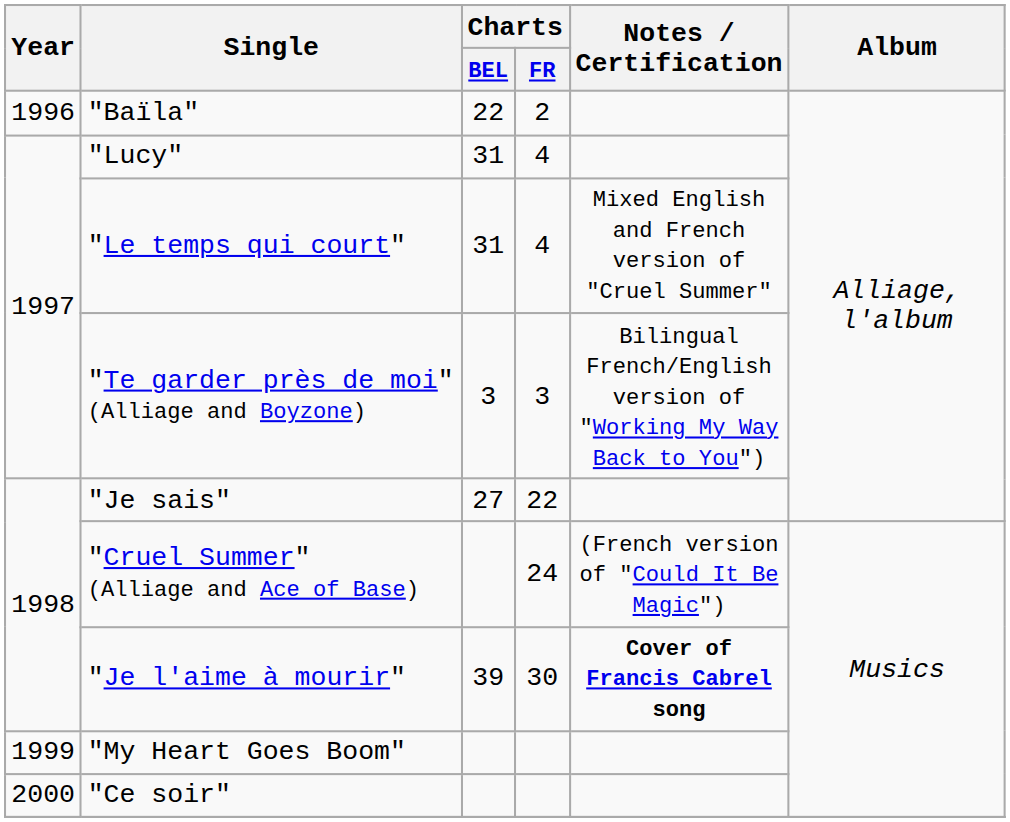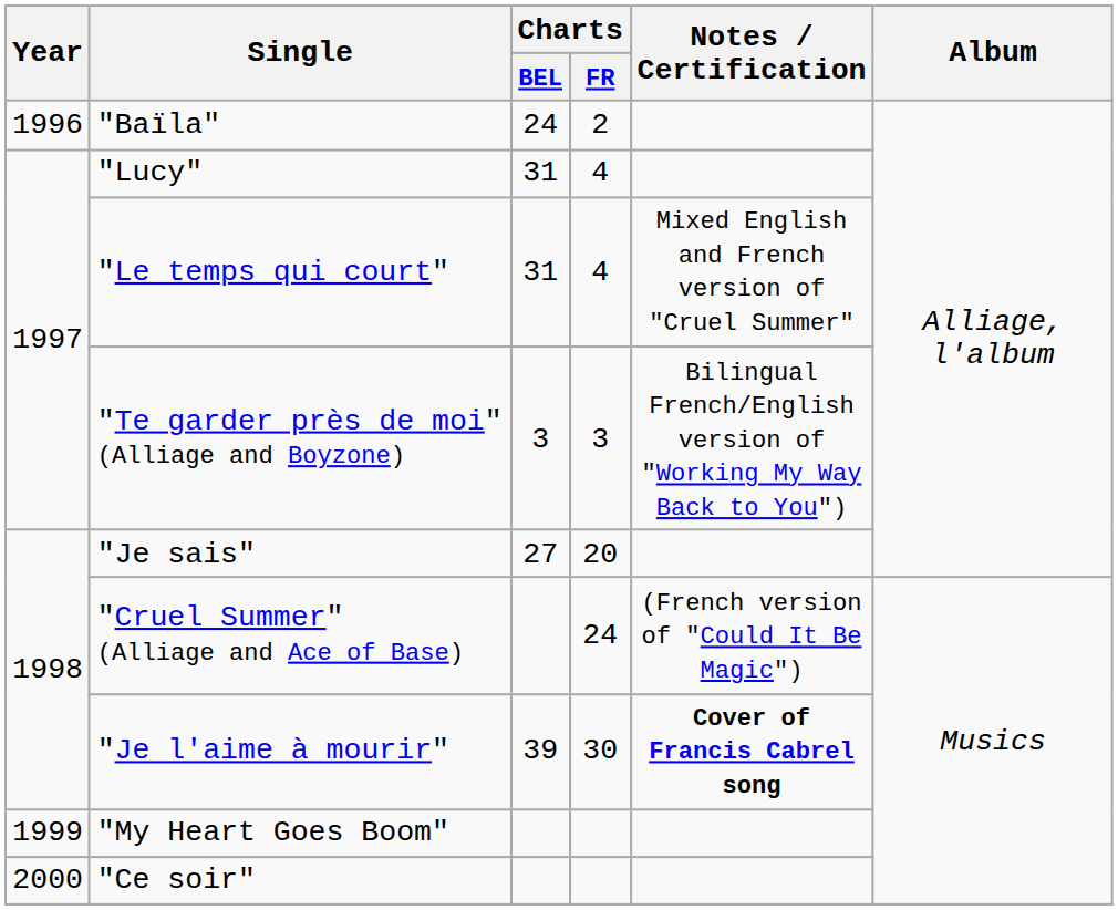"Baïla" | Charts / BEL: 22 -> 24
"Je sais" | Charts / FR: 22 -> 20
